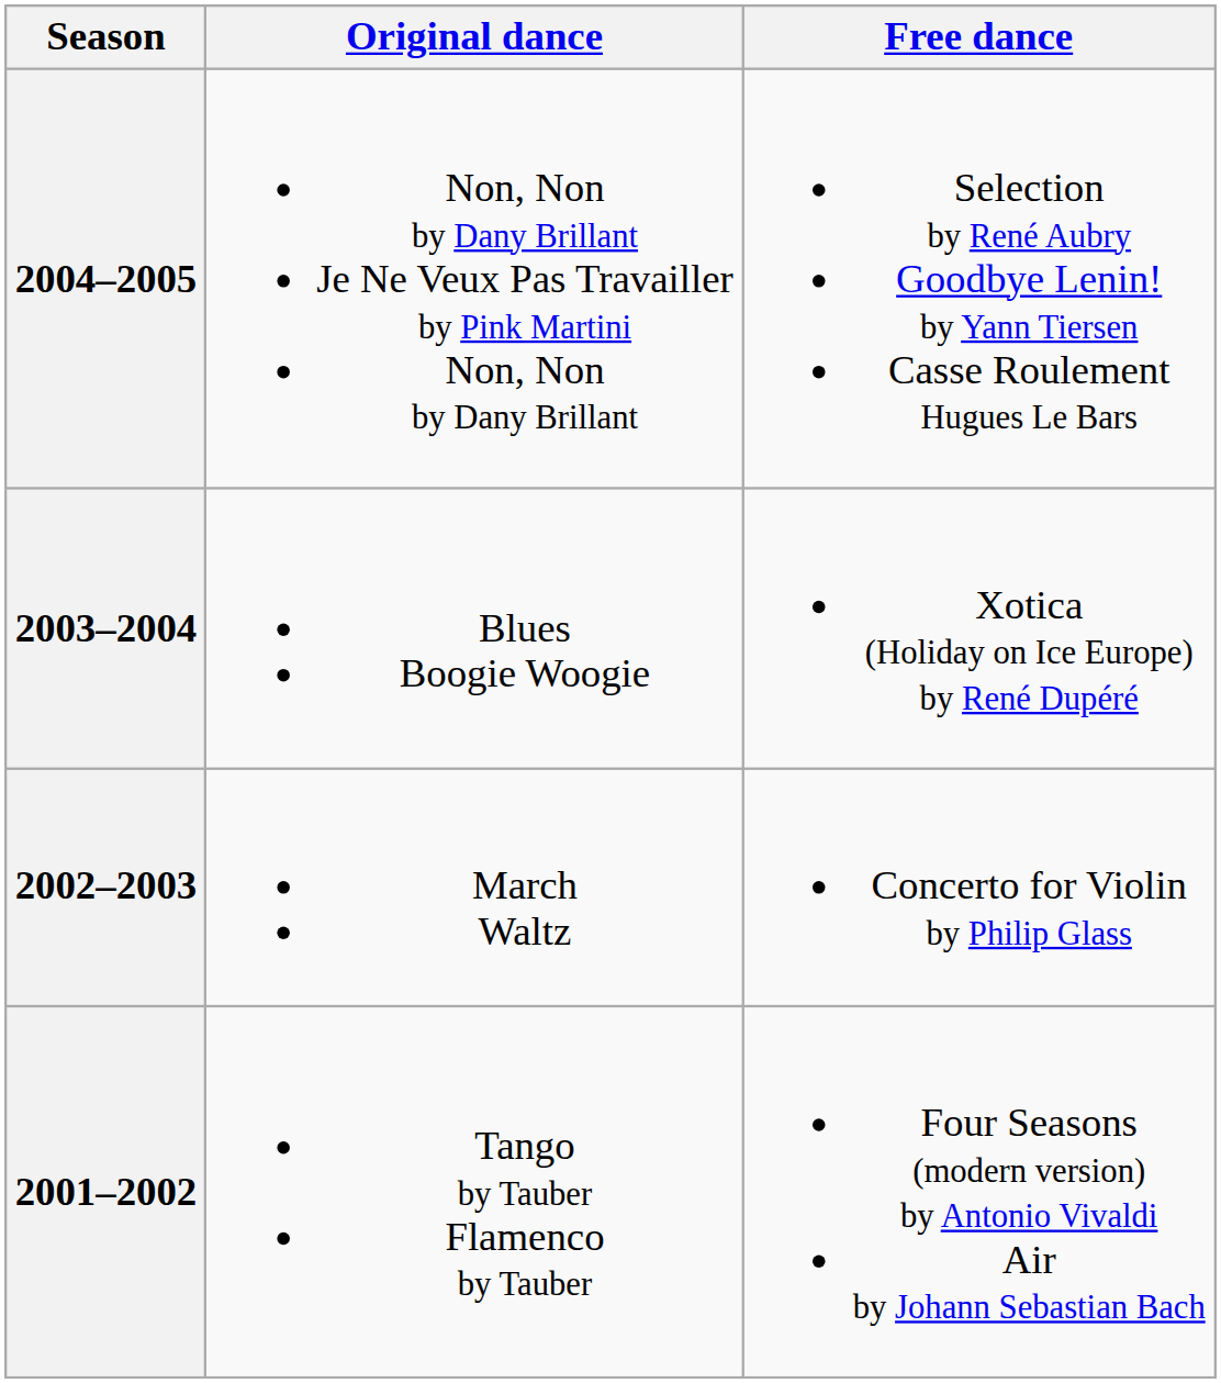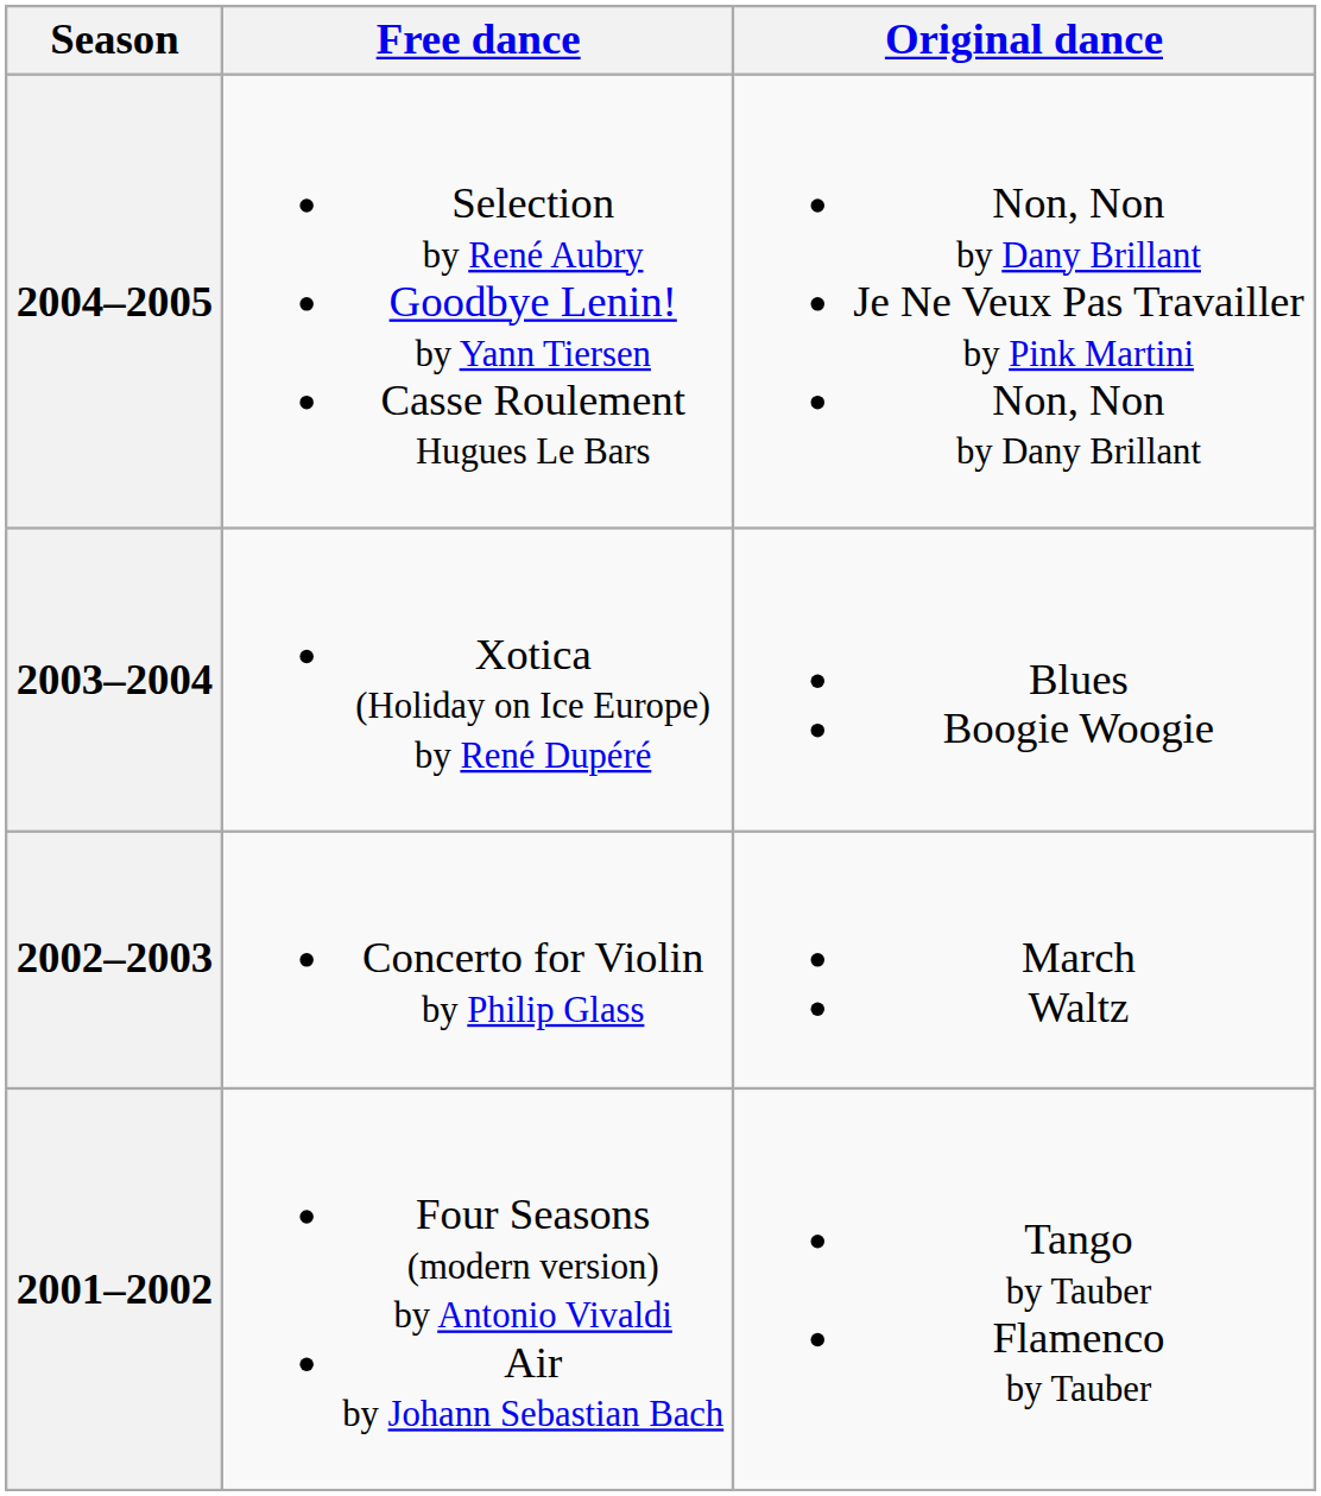columns swapped: Original dance <-> Free dance
